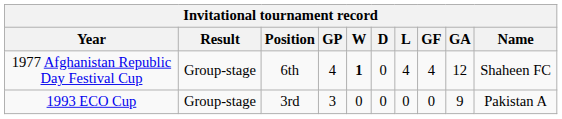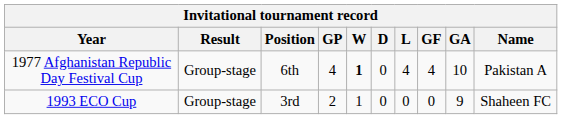1977 Afghanistan Republic Day Festival Cup | GA: 12 -> 10
1977 Afghanistan Republic Day Festival Cup | Name: Shaheen FC -> Pakistan A
1993 ECO Cup | GP: 3 -> 2
1993 ECO Cup | W: 0 -> 1
1993 ECO Cup | Name: Pakistan A -> Shaheen FC
